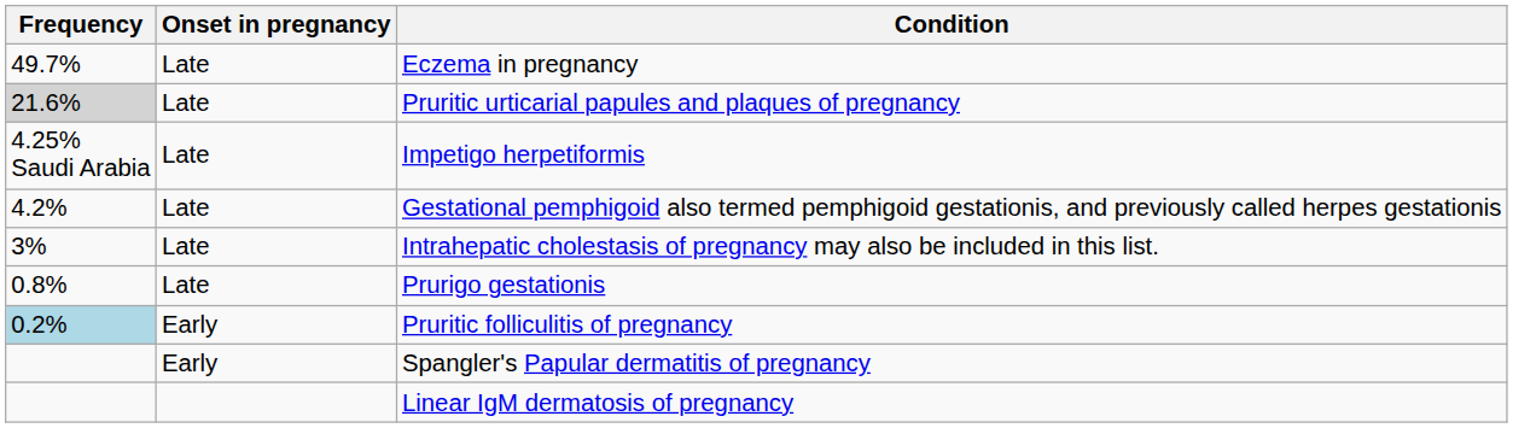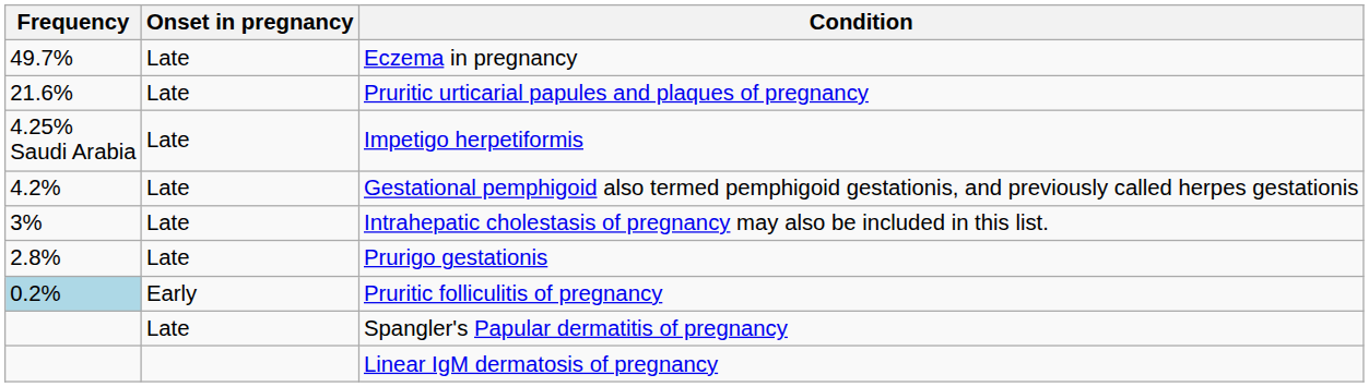Pruritic urticarial papules and plaques of pregnancy | Frequency: lightgrey background -> no background
Prurigo gestationis | Frequency: 0.8% -> 2.8%
Spangler's Papular dermatitis of pregnancy | Onset in pregnancy: Early -> Late
